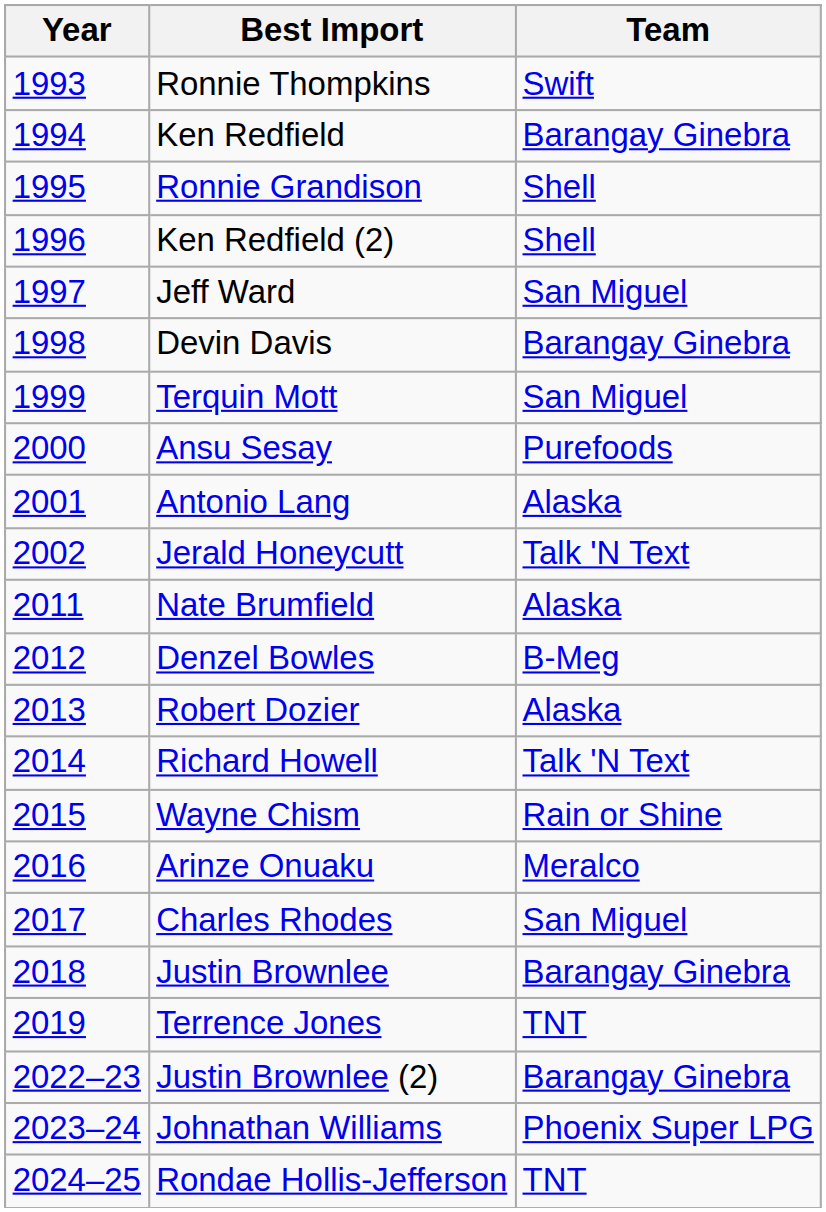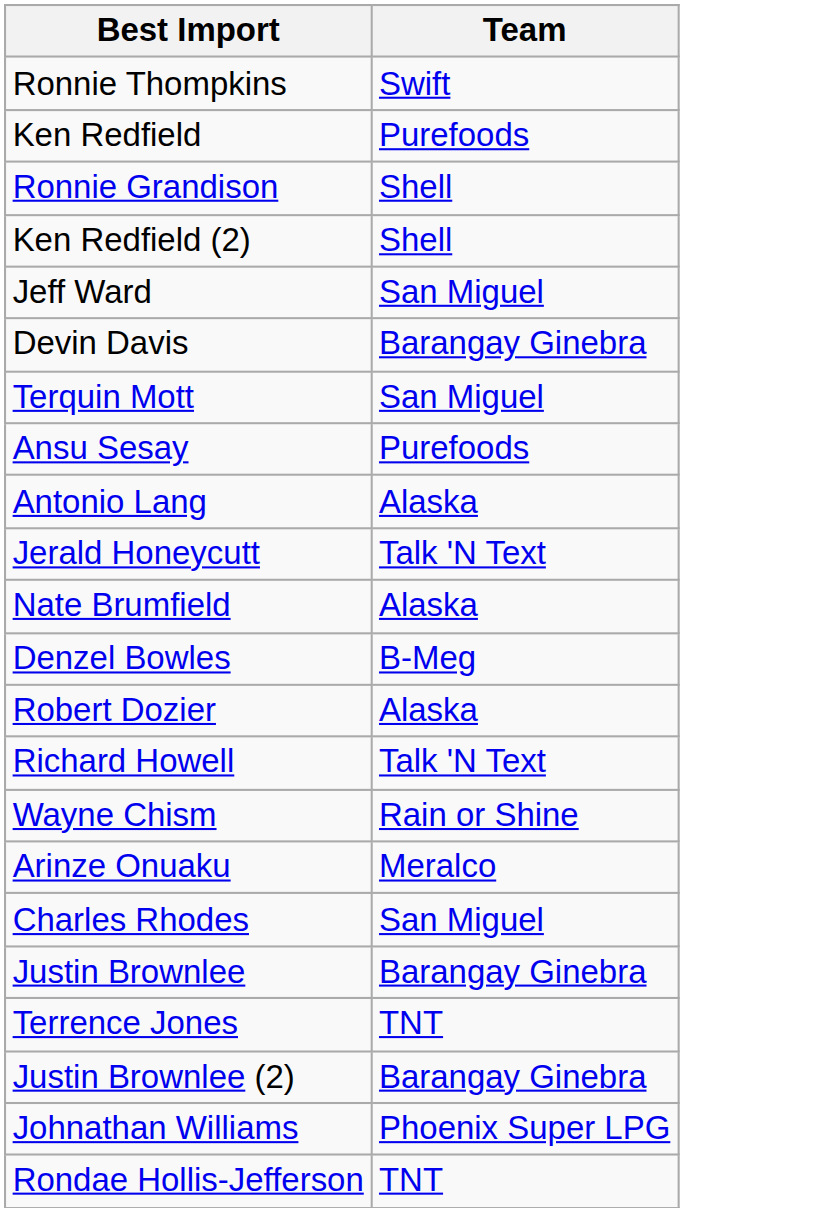- column: Year | 1993 | 1994 | 1995 | 1996 | 1997 | 1998 | 1999 | 2000 | 2001 | 2002 | 2011 | 2012 | 2013 | 2014 | 2015 | 2016 | 2017 | 2018 | 2019 | 2022–23 | 2023–24 | 2024–25
Ken Redfield | Team: Barangay Ginebra -> Purefoods
